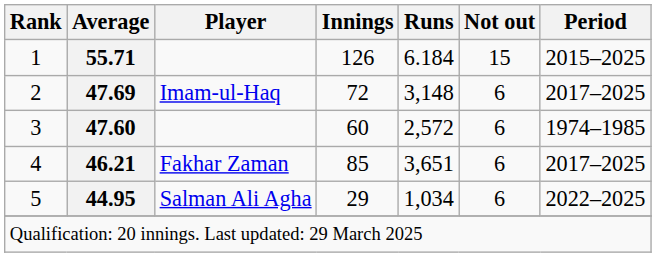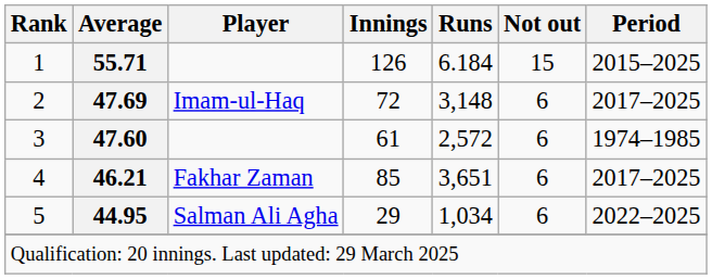3 | Innings: 60 -> 61
